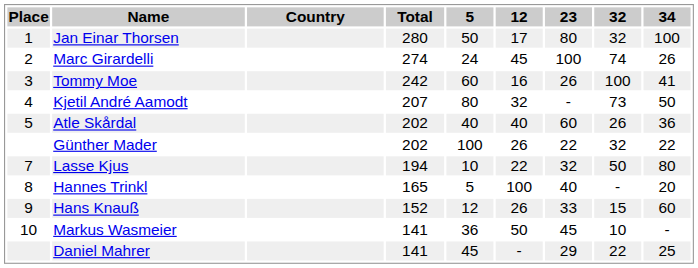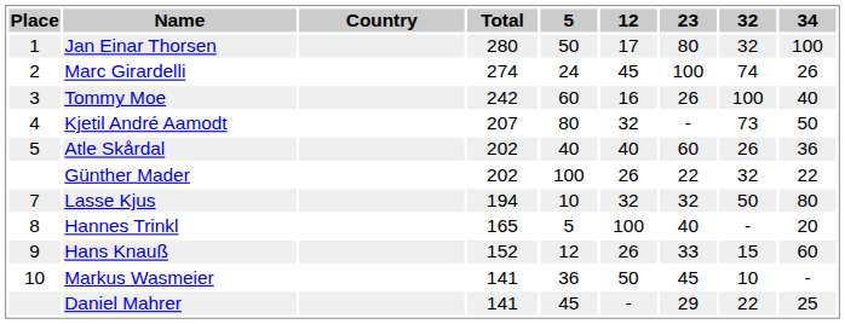Tommy Moe | 34: 41 -> 40
Lasse Kjus | 12: 22 -> 32
